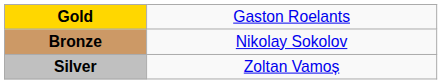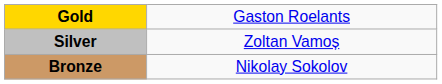rows swapped: Silver <-> Bronze
